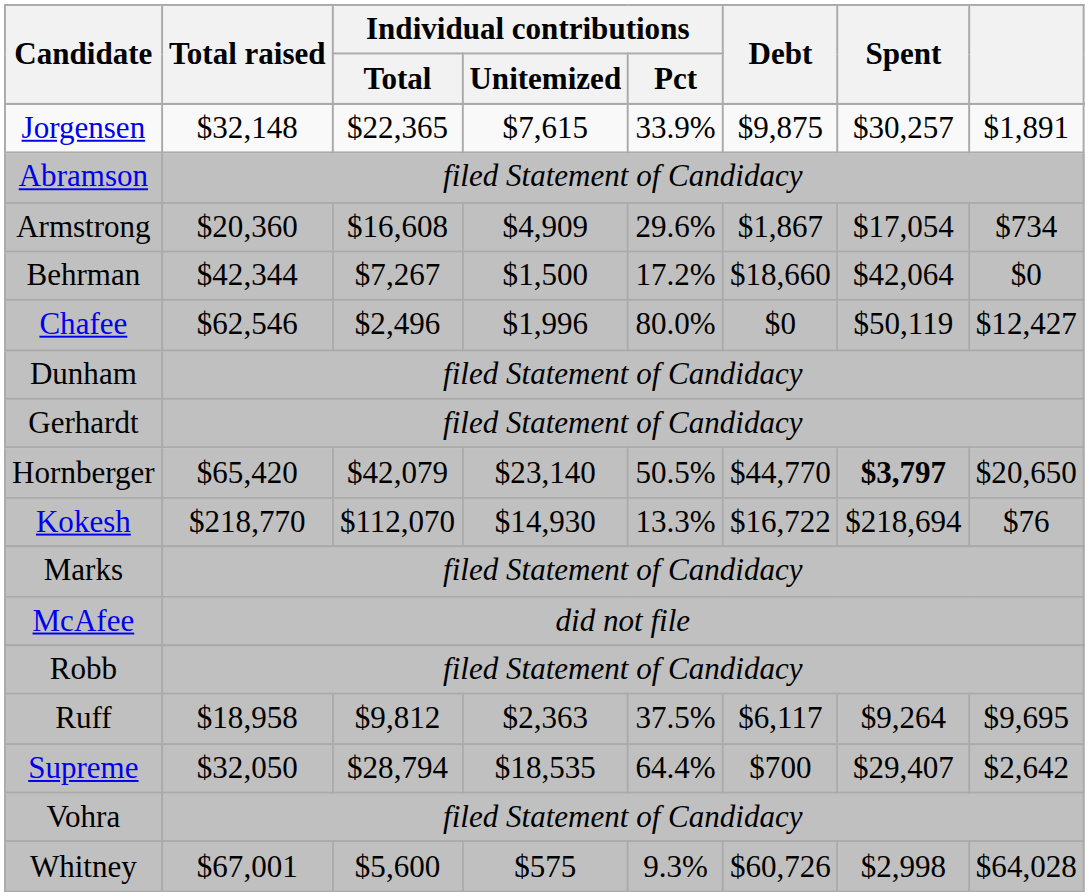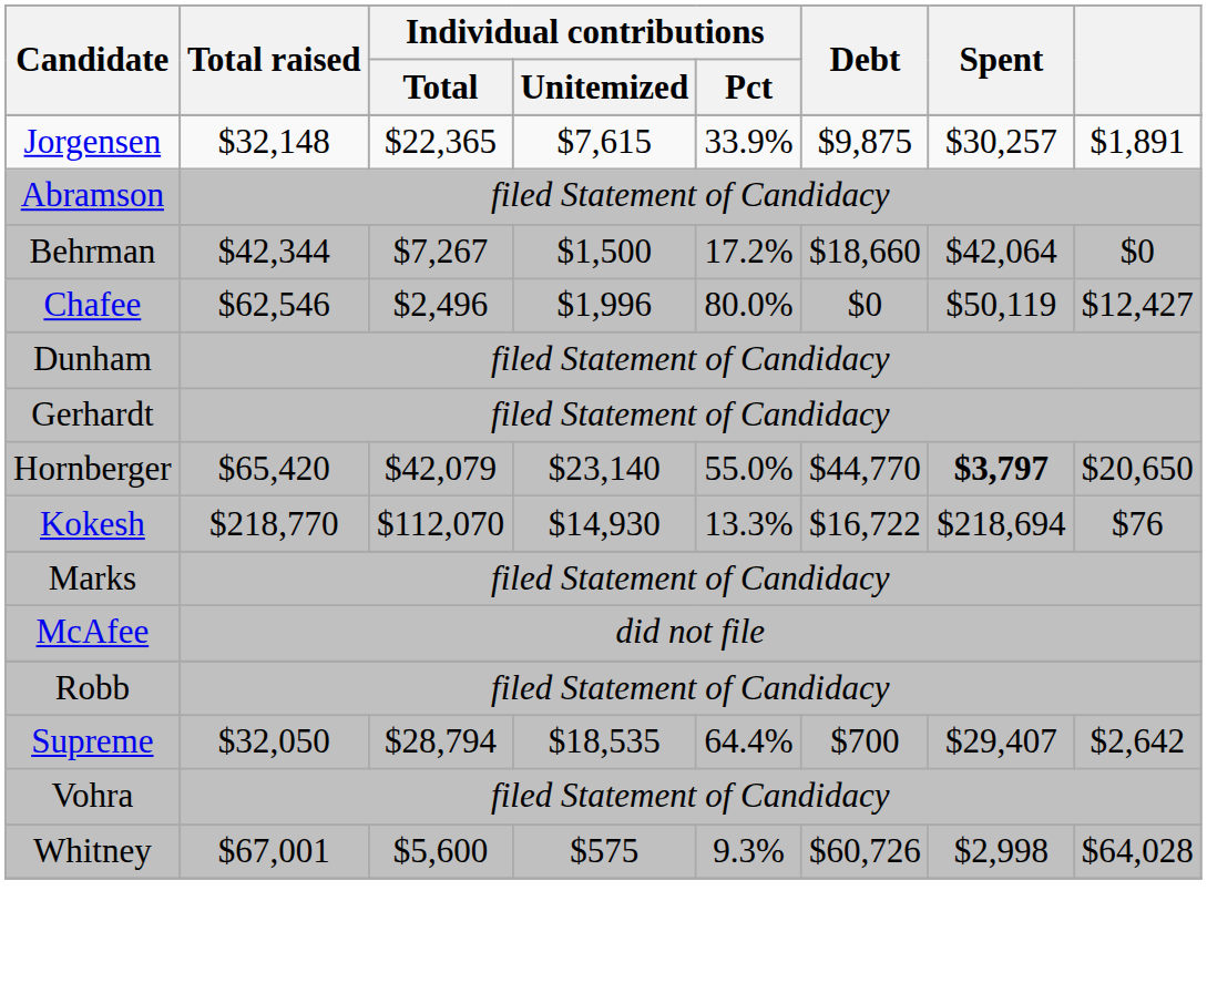- row: Armstrong | $20,360 | $16,608 | $4,909 | 29.6% | $1,867 | $17,054 | $734
Hornberger | Individual contributions / Pct: 50.5% -> 55.0%
- row: Ruff | $18,958 | $9,812 | $2,363 | 37.5% | $6,117 | $9,264 | $9,695
